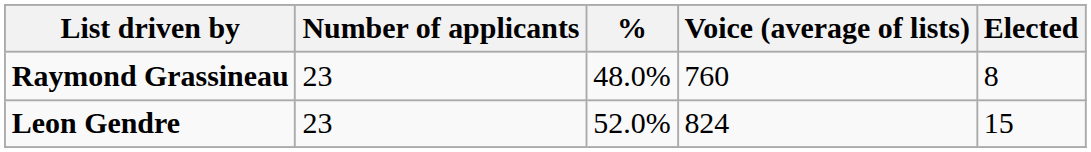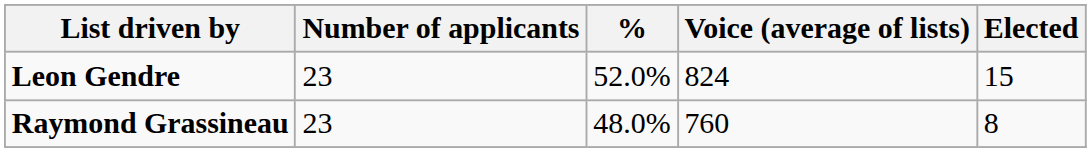rows swapped: Leon Gendre <-> Raymond Grassineau
